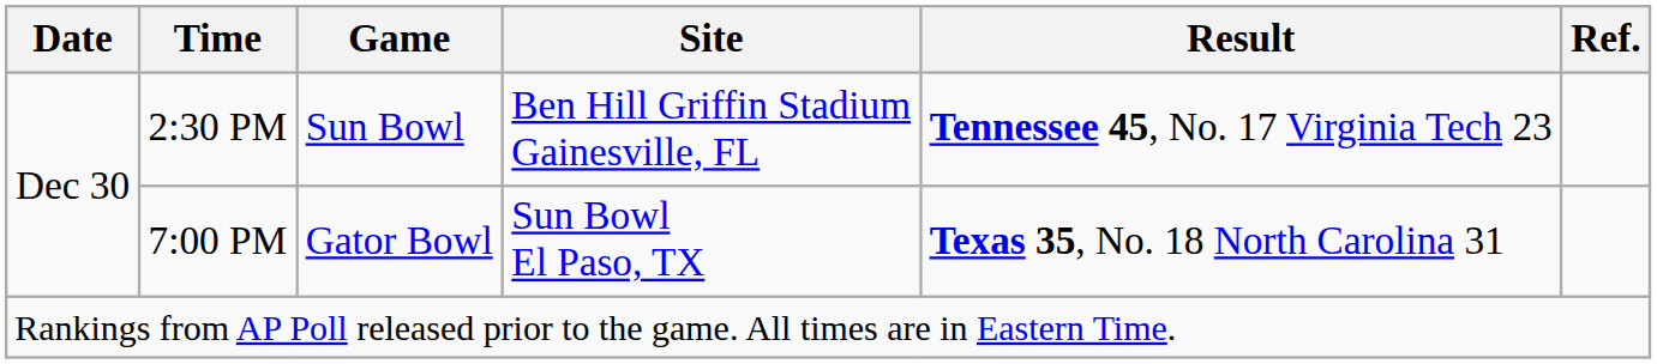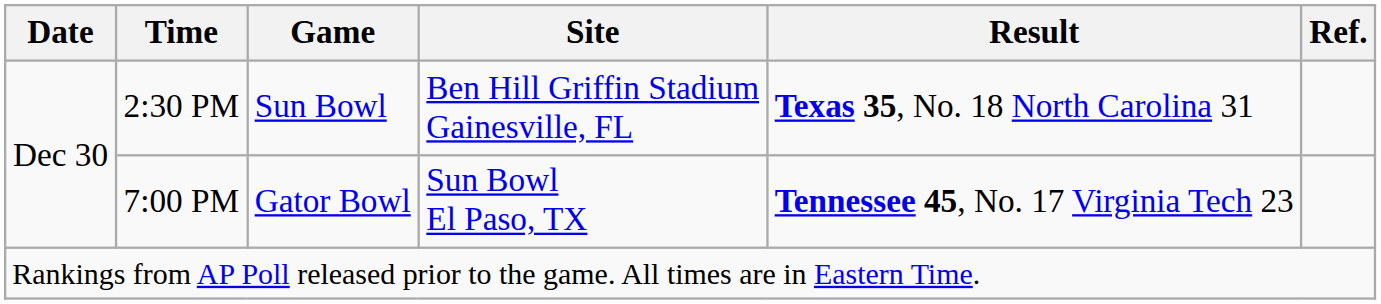2:30 PM | Result: Tennessee 45, No. 17 Virginia Tech 23 -> Texas 35, No. 18 North Carolina 31
7:00 PM | Result: Texas 35, No. 18 North Carolina 31 -> Tennessee 45, No. 17 Virginia Tech 23
